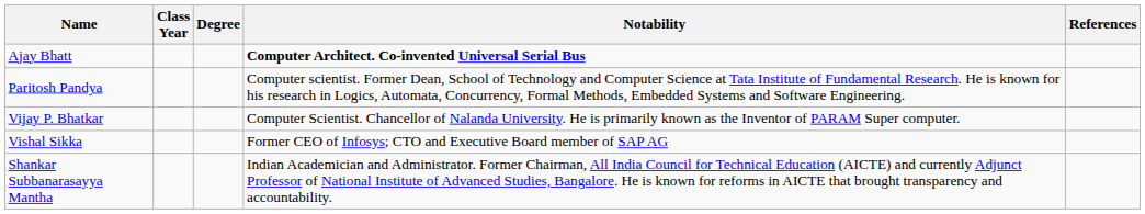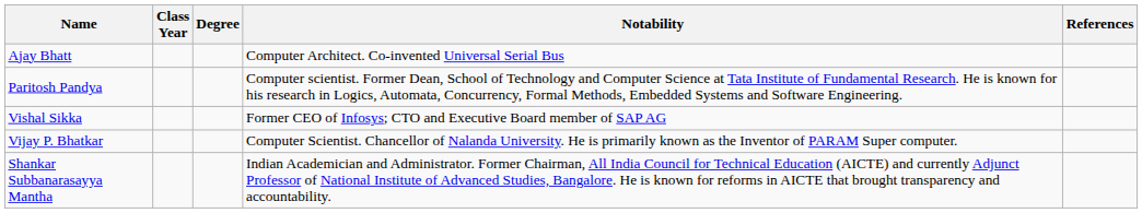Ajay Bhatt | Notability: bold -> normal
rows swapped: Vijay P. Bhatkar <-> Vishal Sikka
